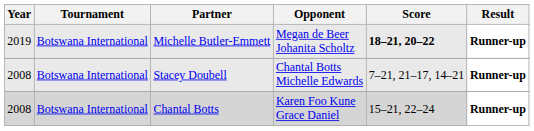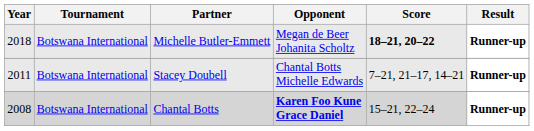Michelle Butler-Emmett | Year: 2019 -> 2018
Stacey Doubell | Year: 2008 -> 2011
Chantal Botts | Opponent: normal -> bold
